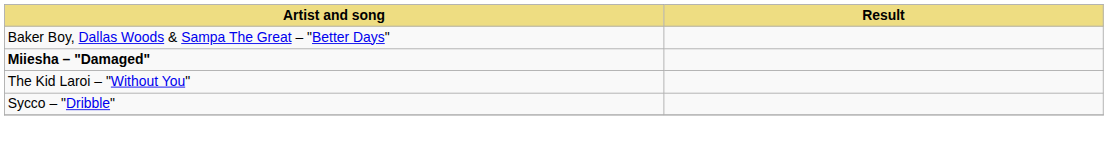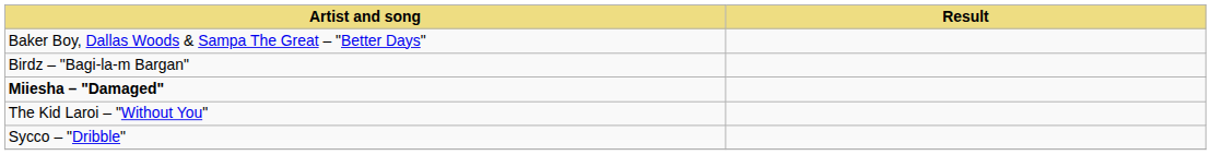+ row: Birdz – "Bagi-la-m Bargan"
